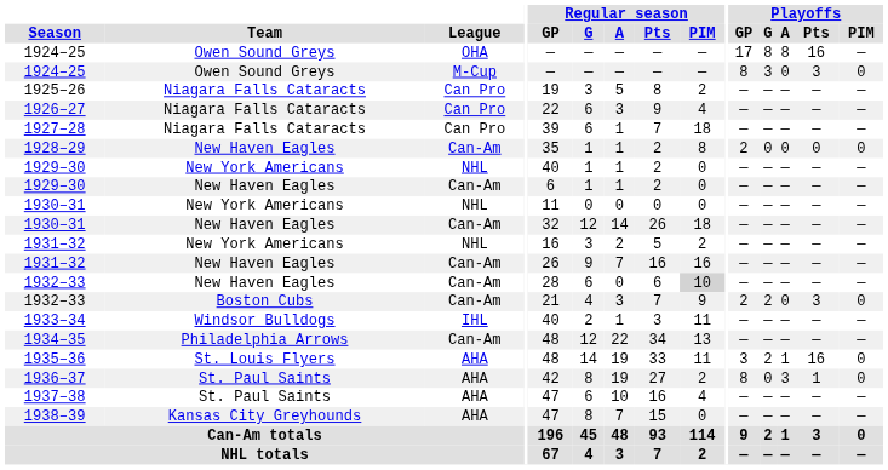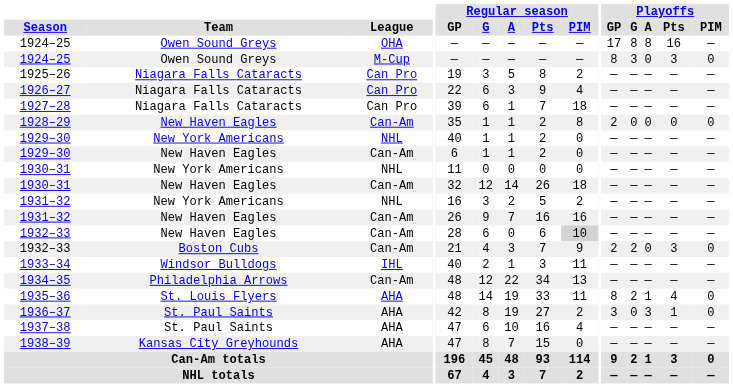1935–36 | Playoffs / GP: 3 -> 8
1935–36 | Playoffs / Pts: 16 -> 4
1936–37 | Playoffs / GP: 8 -> 3
